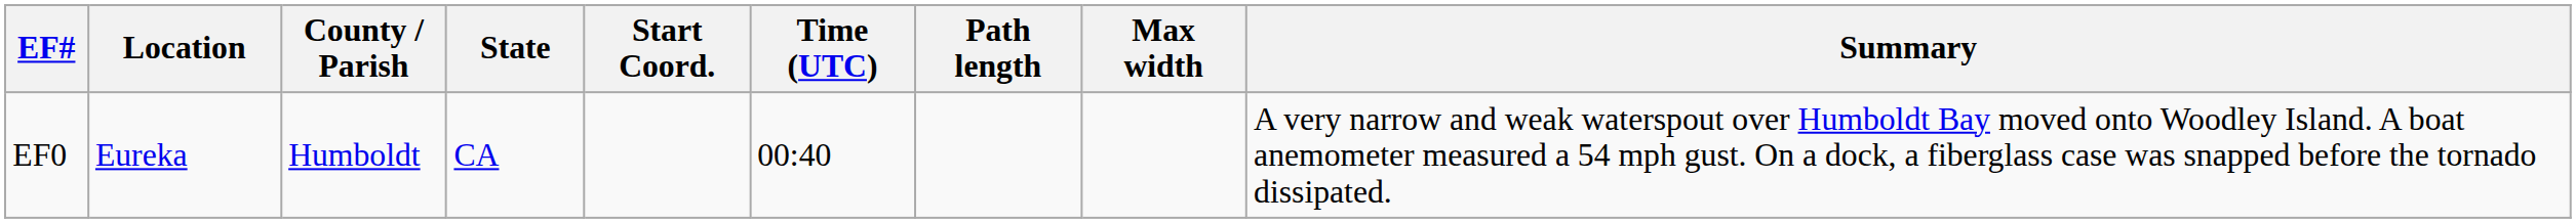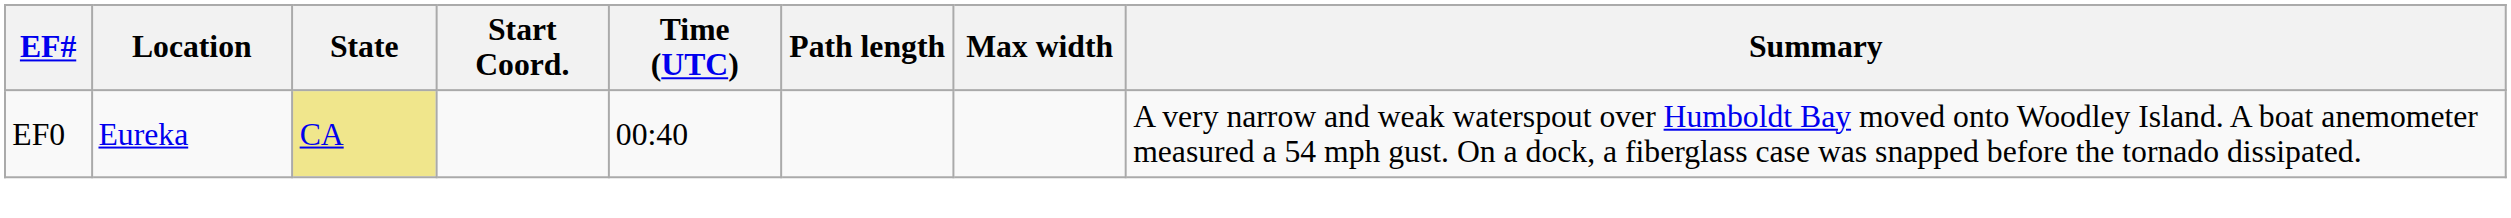- column: County / Parish | Humboldt
EF0 | State: no background -> khaki background
